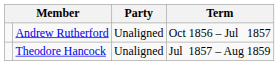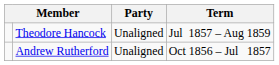rows swapped: Andrew Rutherford <-> Theodore Hancock
